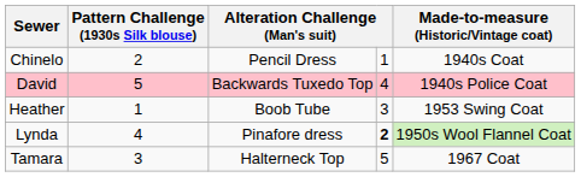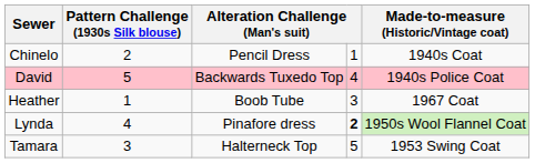Heather | Made-to-measure (Historic/Vintage coat): 1953 Swing Coat -> 1967 Coat
Tamara | Made-to-measure (Historic/Vintage coat): 1967 Coat -> 1953 Swing Coat
